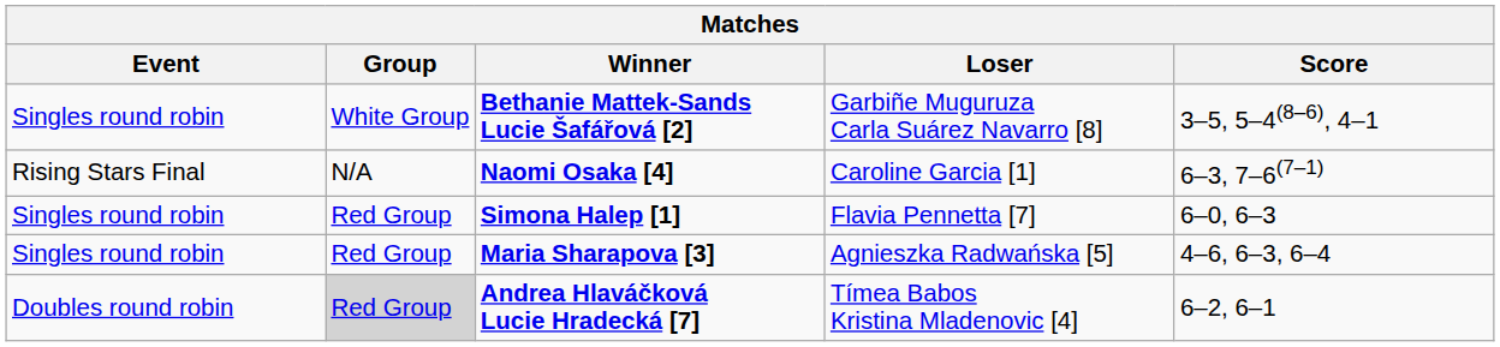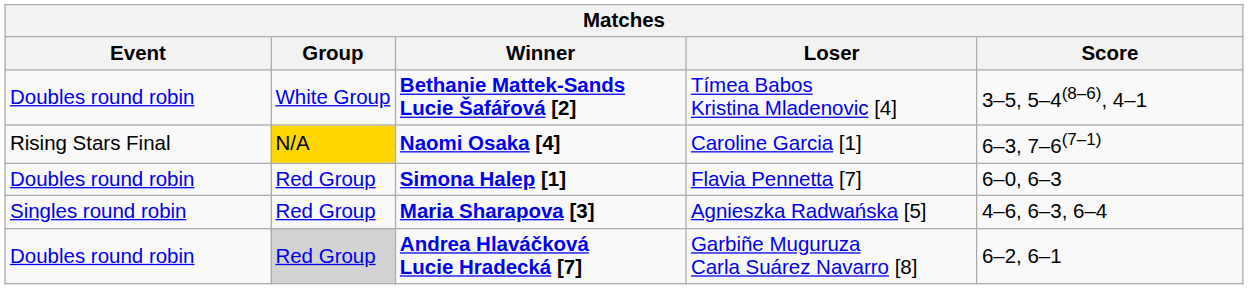Bethanie Mattek-Sands Lucie Šafářová [2] | Event: Singles round robin -> Doubles round robin
Bethanie Mattek-Sands Lucie Šafářová [2] | Loser: Garbiñe Muguruza Carla Suárez Navarro [8] -> Tímea Babos Kristina Mladenovic [4]
Naomi Osaka [4] | Group: no background -> gold background
Simona Halep [1] | Event: Singles round robin -> Doubles round robin
Andrea Hlaváčková Lucie Hradecká [7] | Loser: Tímea Babos Kristina Mladenovic [4] -> Garbiñe Muguruza Carla Suárez Navarro [8]
